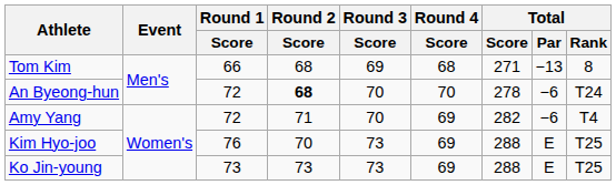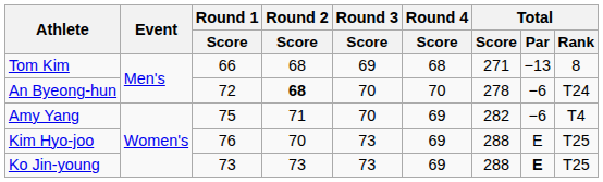Amy Yang | Round 1 / Score: 72 -> 75
Ko Jin-young | Total / Par: normal -> bold
